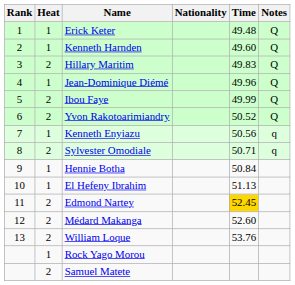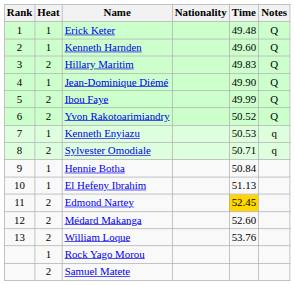Jean-Dominique Diémé | Time: 49.96 -> 49.90
Kenneth Enyiazu | Time: 50.56 -> 50.53
